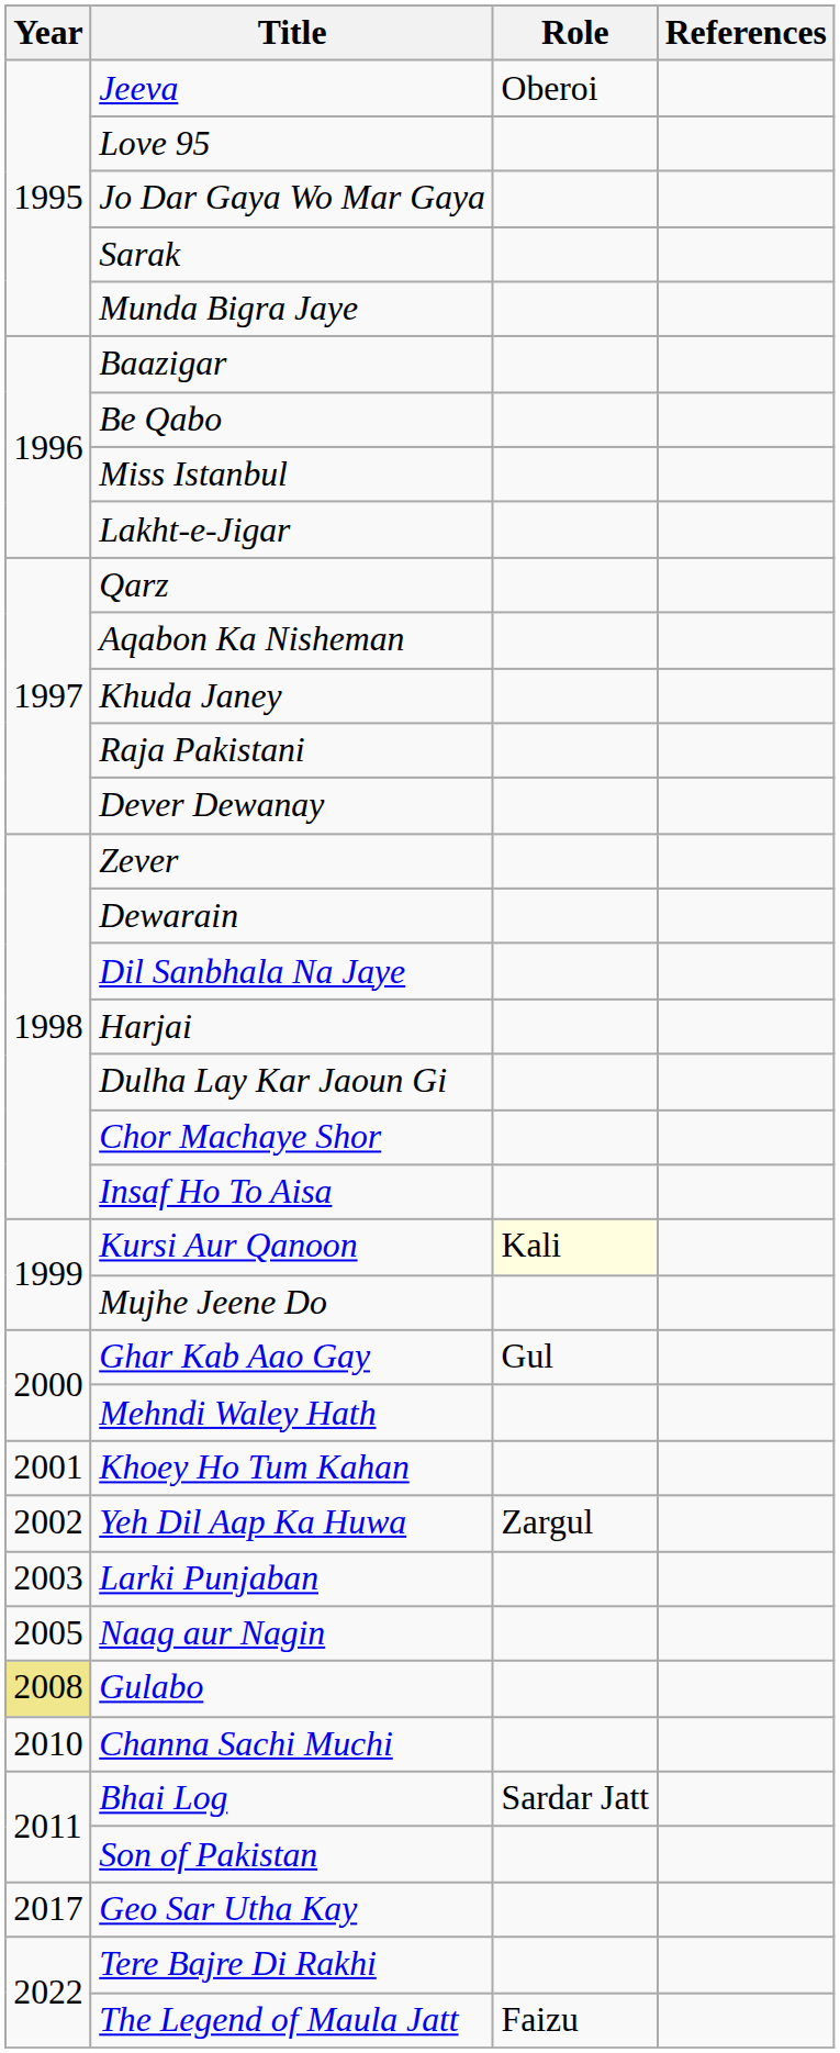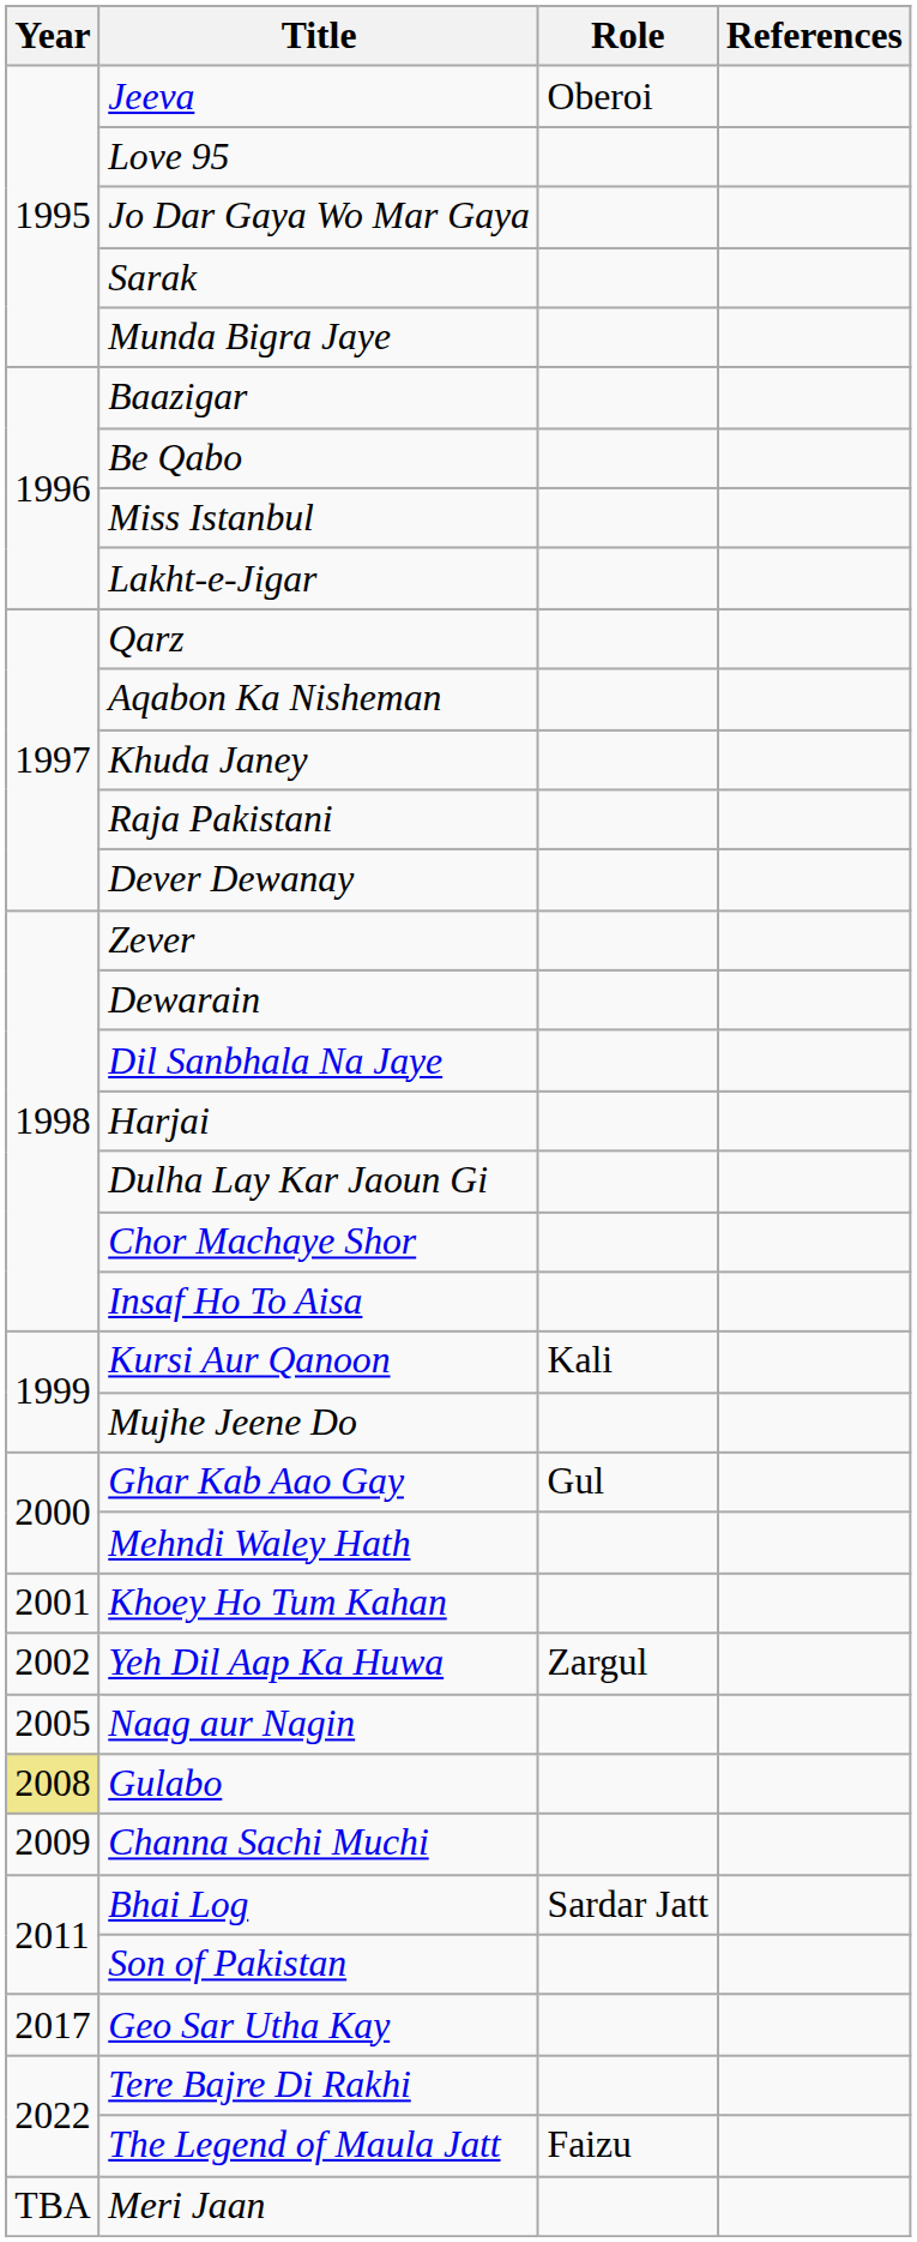Kursi Aur Qanoon | Role: lightyellow background -> no background
- row: 2003 | Larki Punjaban
Channa Sachi Muchi | Year: 2010 -> 2009
+ row: TBA | Meri Jaan
